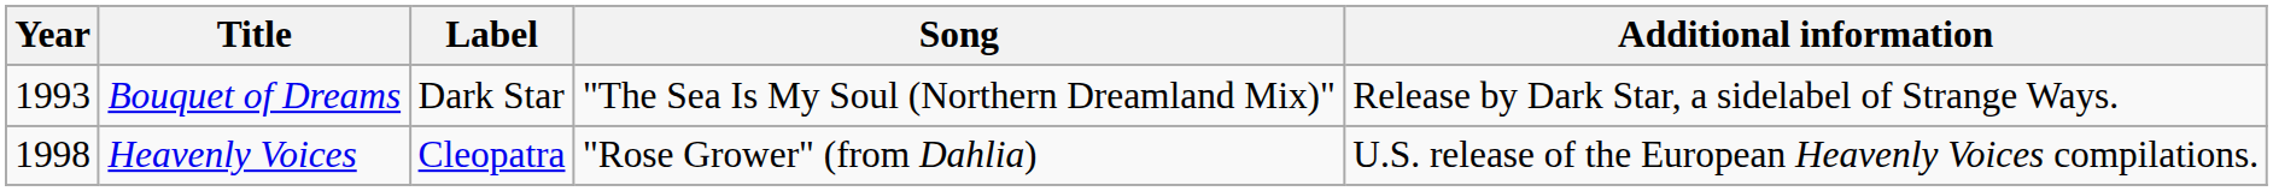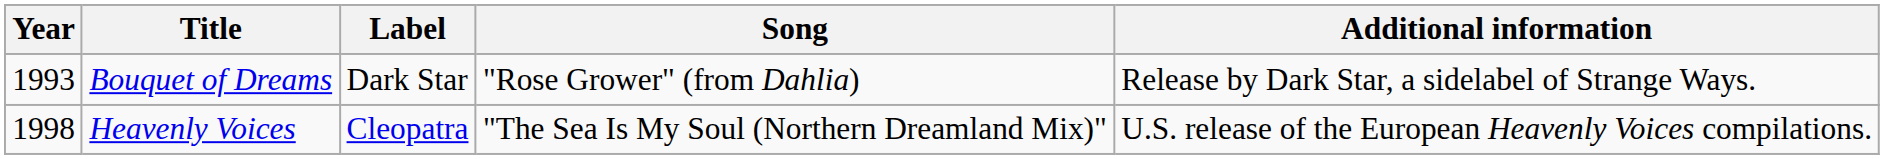Bouquet of Dreams | Song: "The Sea Is My Soul (Northern Dreamland Mix)" -> "Rose Grower" (from Dahlia)
Heavenly Voices | Song: "Rose Grower" (from Dahlia) -> "The Sea Is My Soul (Northern Dreamland Mix)"
